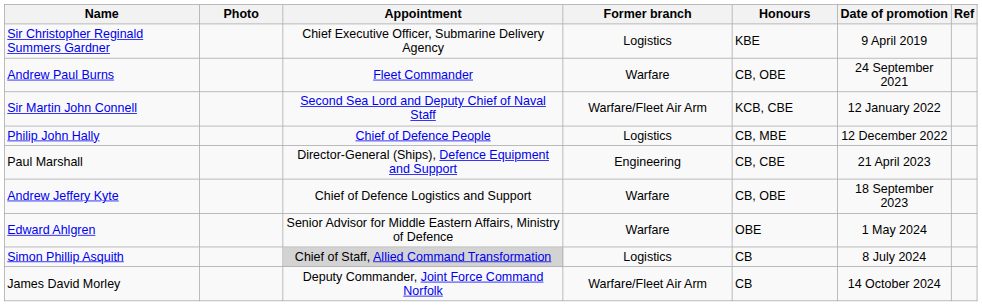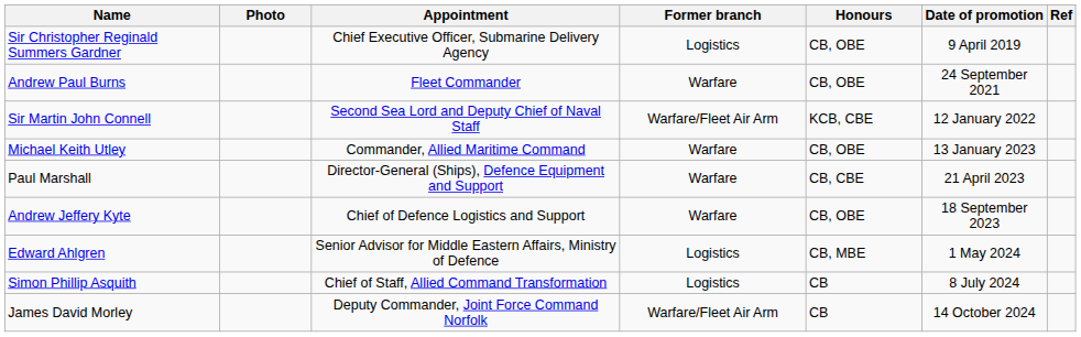Sir Christopher Reginald Summers Gardner | Honours: KBE -> CB, OBE
- row: Philip John Hally | Chief of Defence People | Logistics | CB, MBE | 12 December 2022
+ row: Michael Keith Utley | Commander, Allied Maritime Command | Warfare | CB, OBE | 13 January 2023
Paul Marshall | Former branch: Engineering -> Warfare
Edward Ahlgren | Former branch: Warfare -> Logistics
Edward Ahlgren | Honours: OBE -> CB, MBE
Simon Phillip Asquith | Appointment: lightgrey background -> no background
